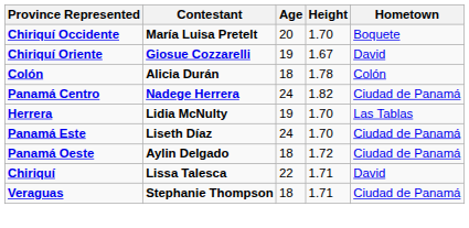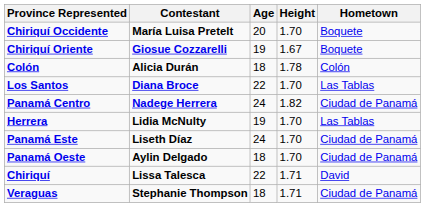Chiriquí Oriente | Hometown: David -> Boquete
+ row: Los Santos | Diana Broce | 22 | 1.70 | Las Tablas
Panamá Oeste | Height: 1.72 -> 1.70
